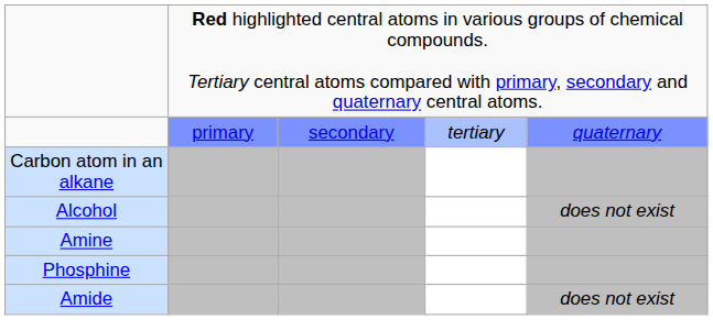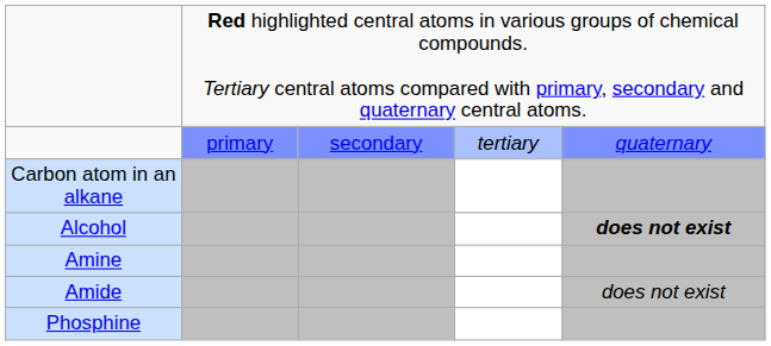Alcohol | column 5: normal -> bold
rows swapped: Amide <-> Phosphine
